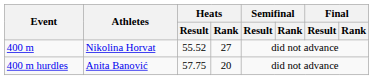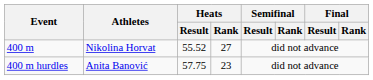400 m hurdles | Heats / Rank: 20 -> 23
